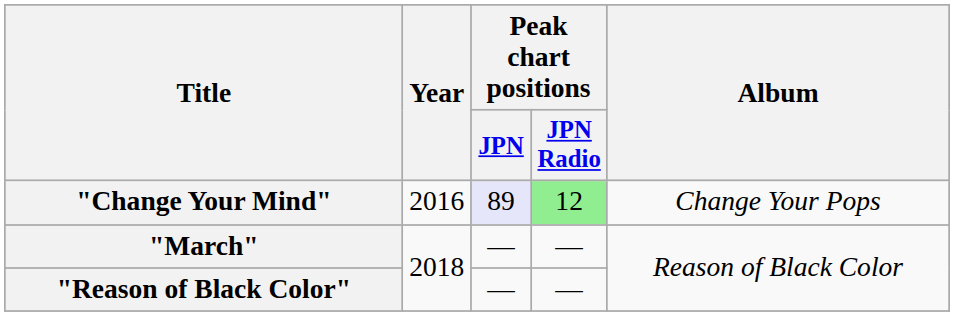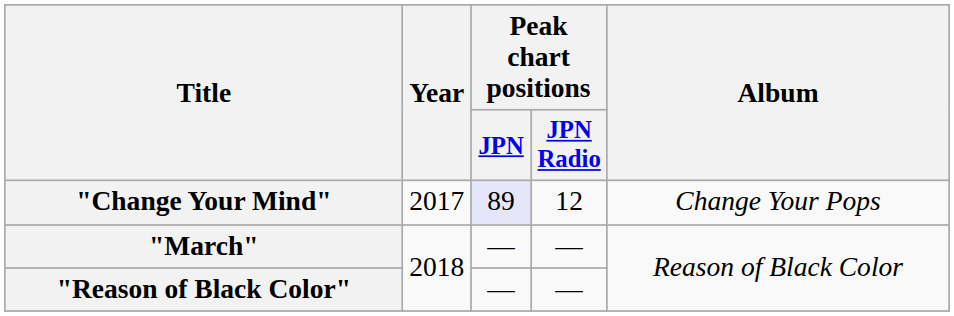"Change Your Mind" | Year: 2016 -> 2017
"Change Your Mind" | Peak chart positions / JPN Radio: lightgreen background -> no background
